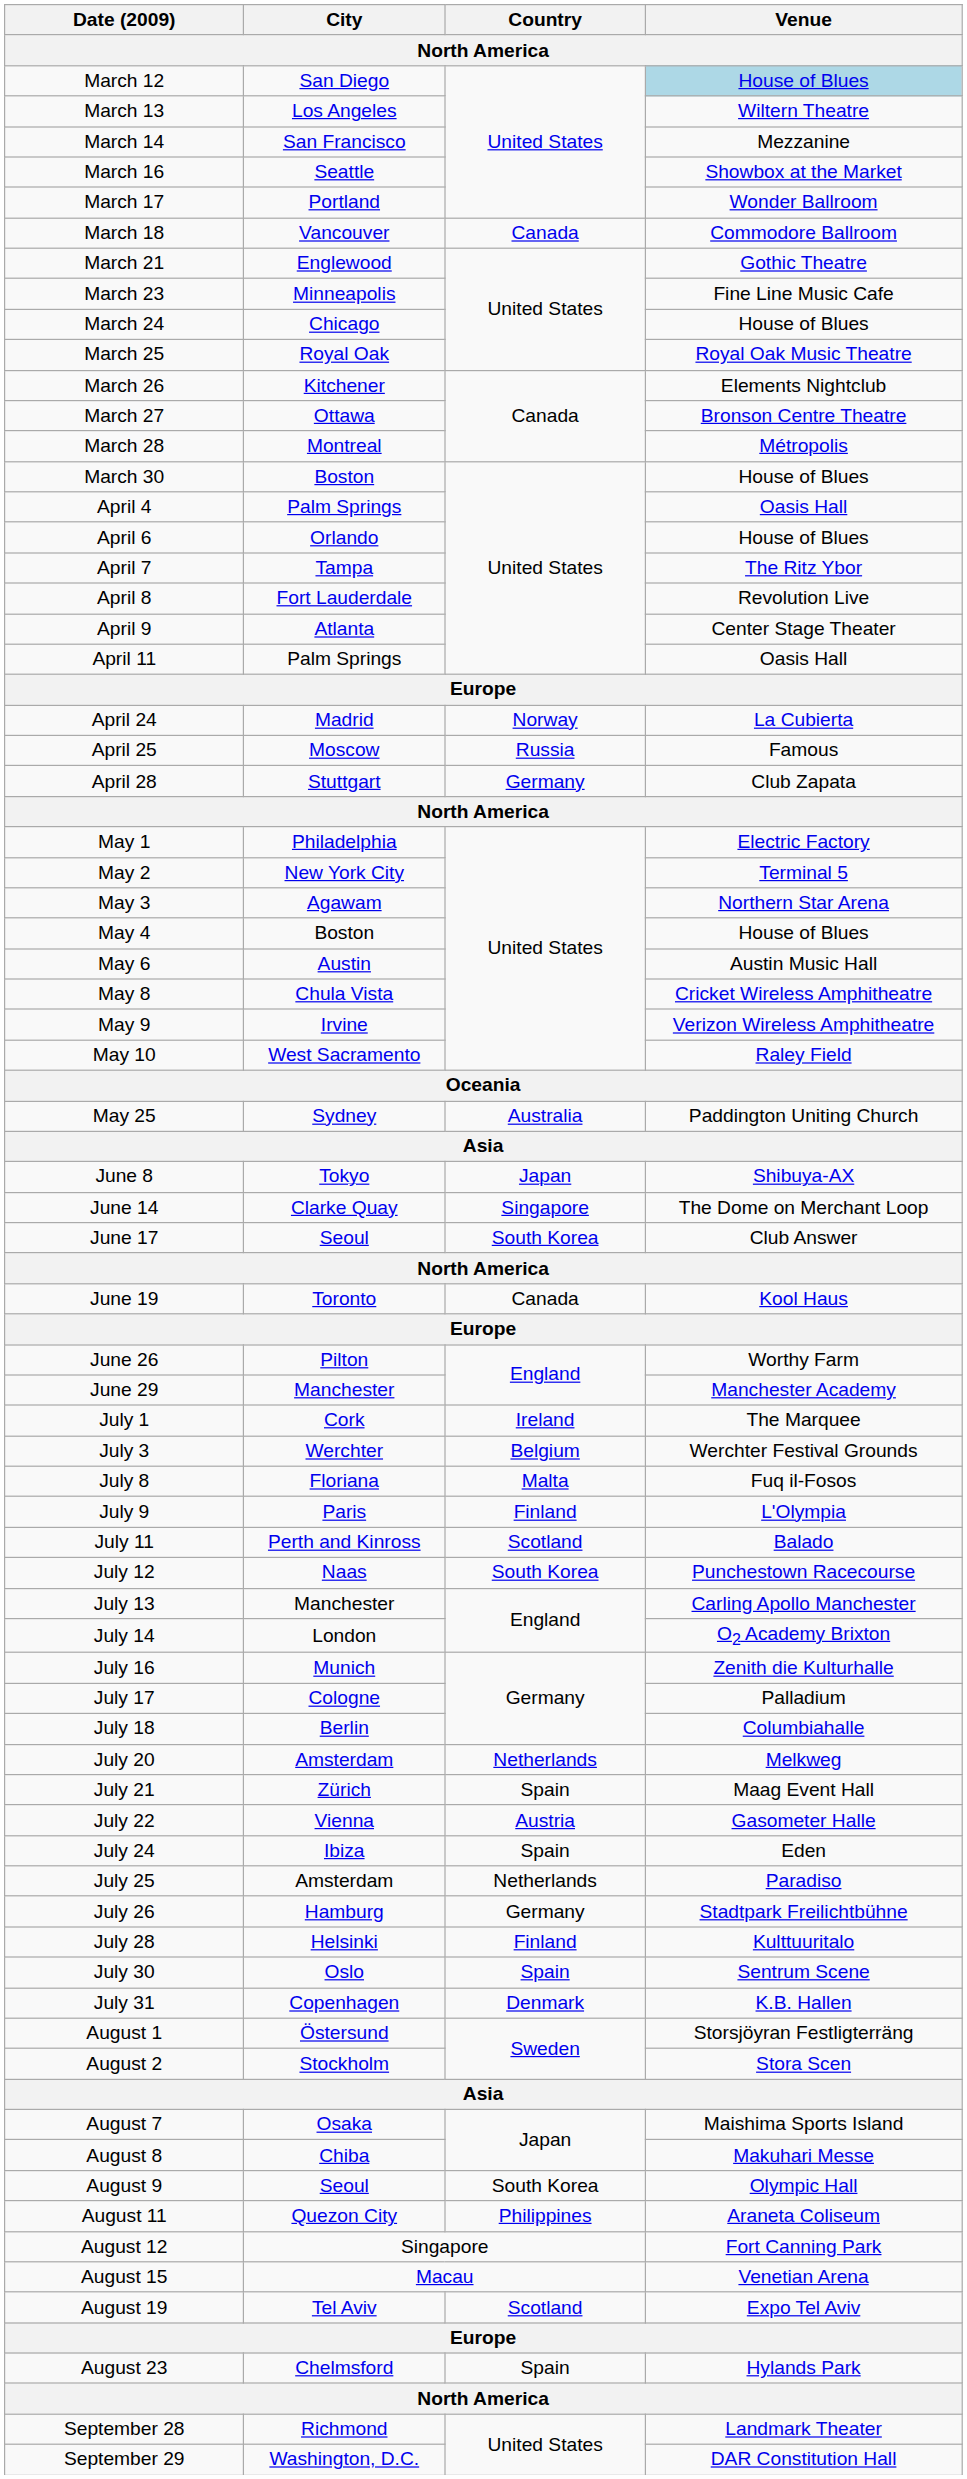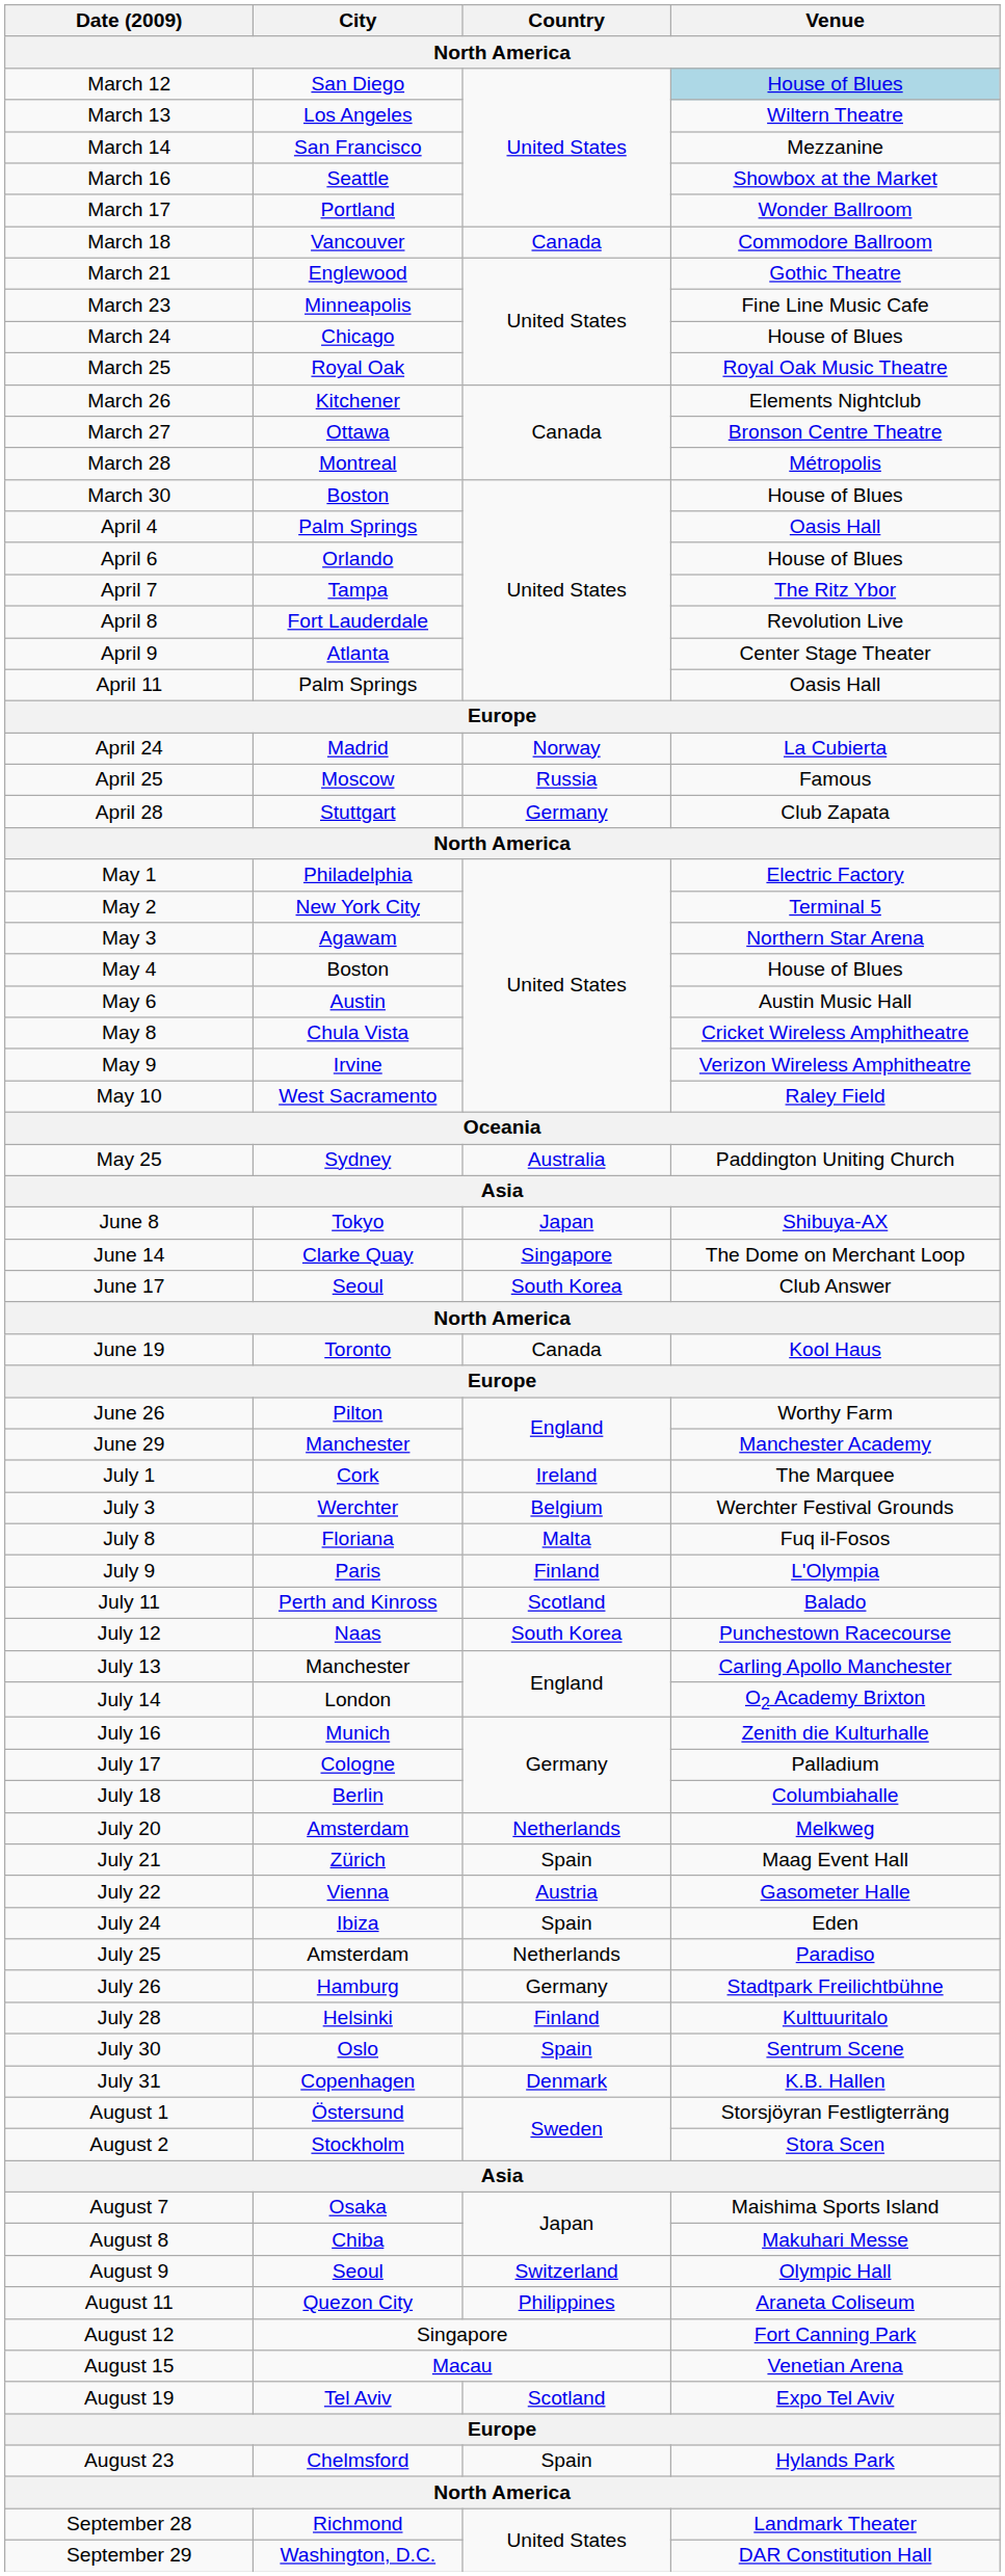August 9 | Country: South Korea -> Switzerland
